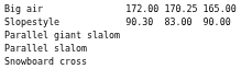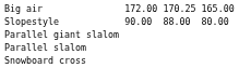Slopestyle | column 3: 90.30 -> 90.00
Slopestyle | column 5: 83.00 -> 88.00
Slopestyle | column 7: 90.00 -> 80.00
